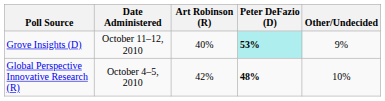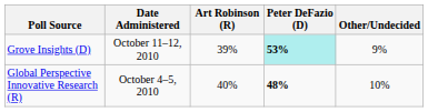Grove Insights (D) | Art Robinson (R): 40% -> 39%
Global Perspective Innovative Research (R) | Art Robinson (R): 42% -> 40%
